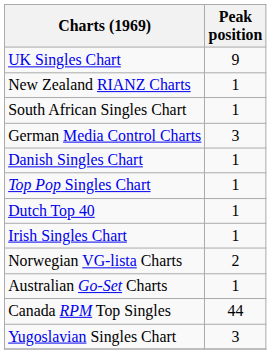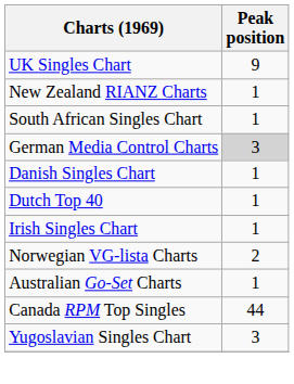German Media Control Charts | Peak position: no background -> lightgrey background
- row: Top Pop Singles Chart | 1
